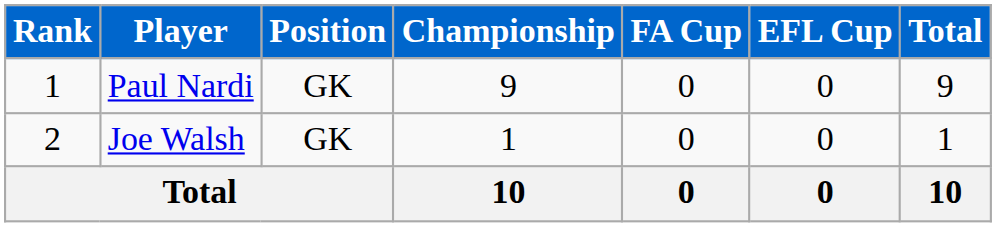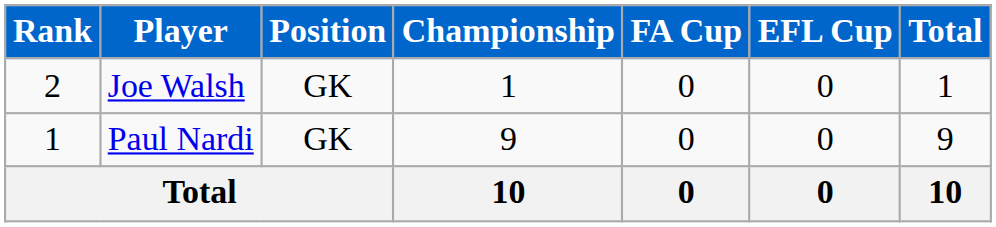rows swapped: Paul Nardi <-> Joe Walsh
